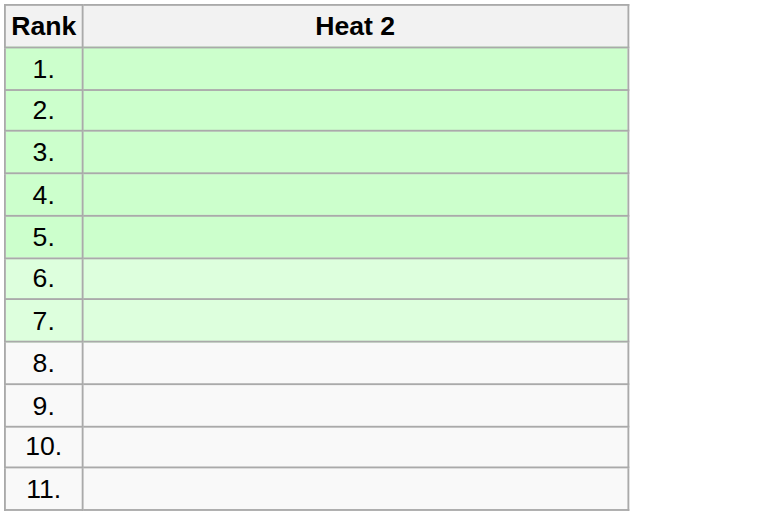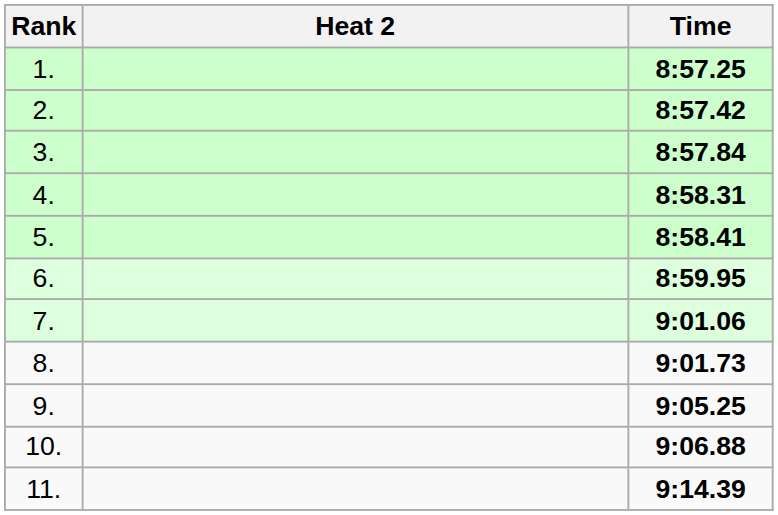+ column: Time | 8:57.25 | 8:57.42 | 8:57.84 | 8:58.31 | 8:58.41 | 8:59.95 | 9:01.06 | 9:01.73 | 9:05.25 | 9:06.88 | 9:14.39
